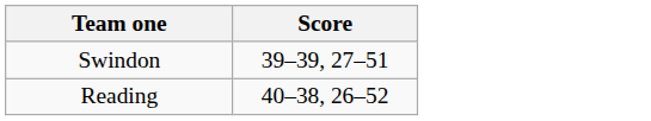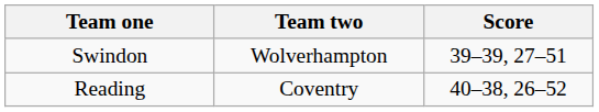+ column: Team two | Wolverhampton | Coventry
